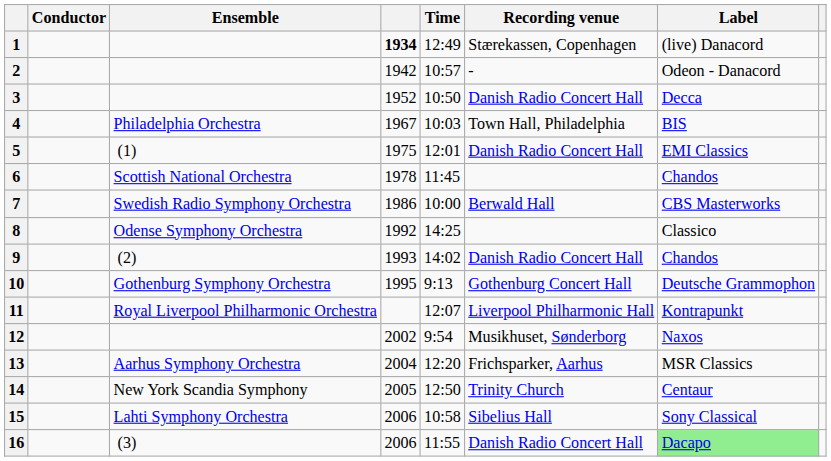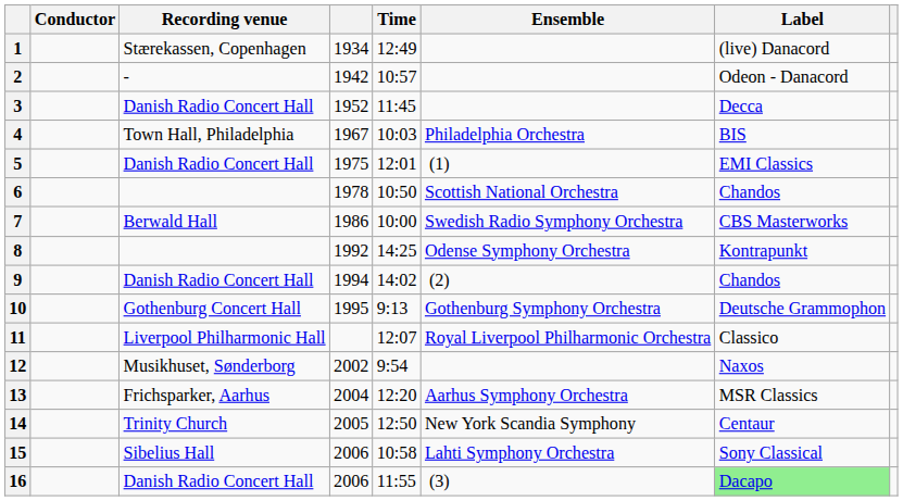columns swapped: Ensemble <-> Recording venue
1 | column 4: bold -> normal
3 | Time: 10:50 -> 11:45
6 | Time: 11:45 -> 10:50
8 | Label: Classico -> Kontrapunkt
9 | column 4: 1993 -> 1994
11 | Label: Kontrapunkt -> Classico
